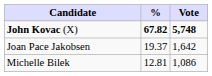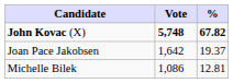columns swapped: Vote <-> %
